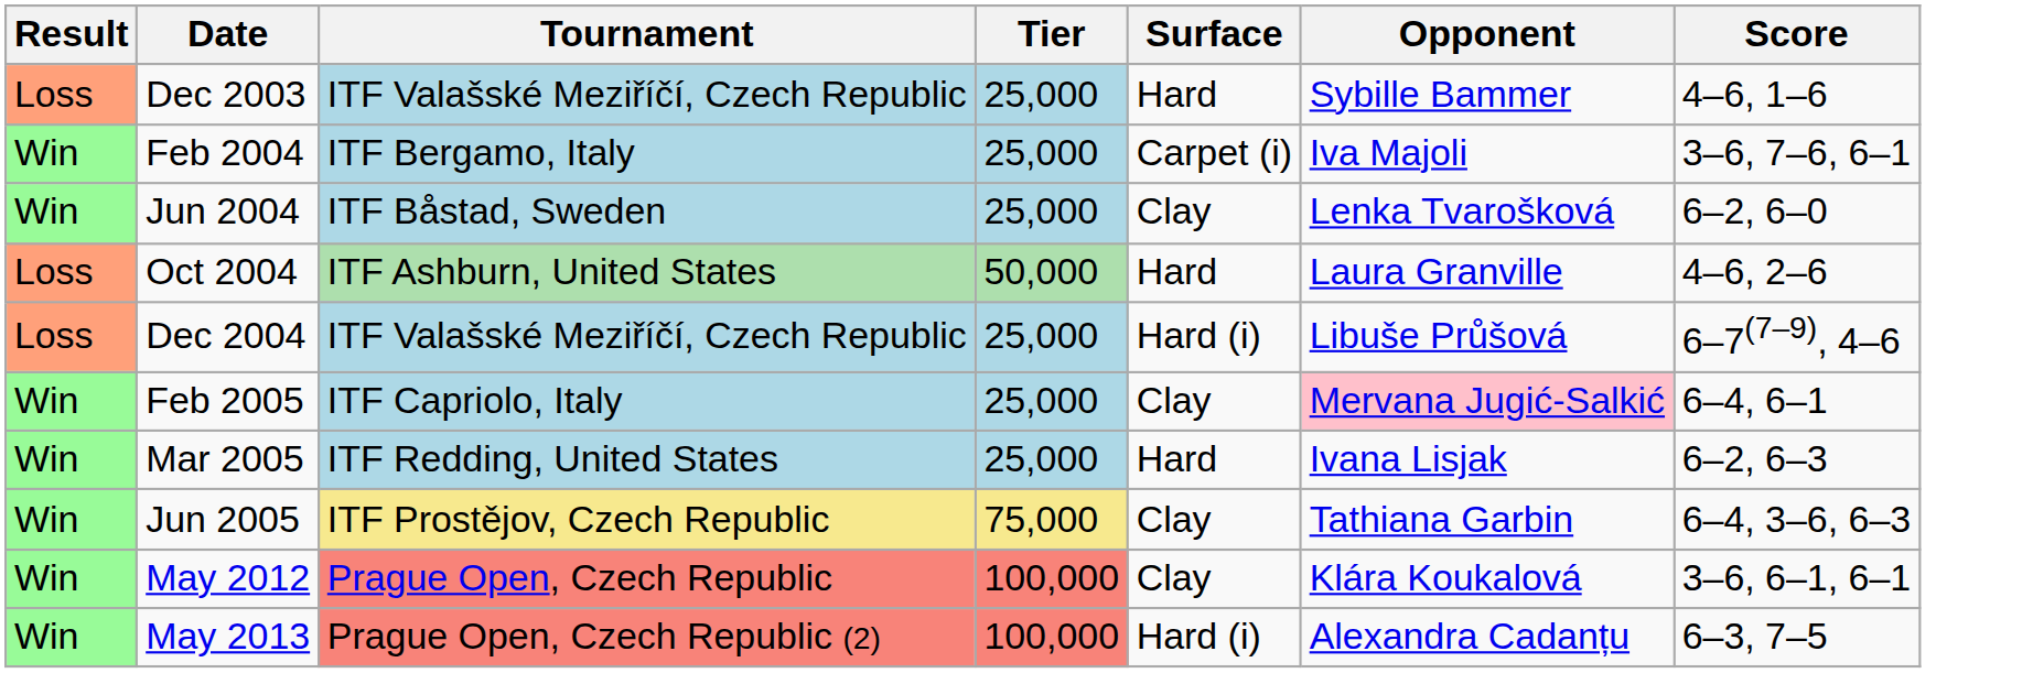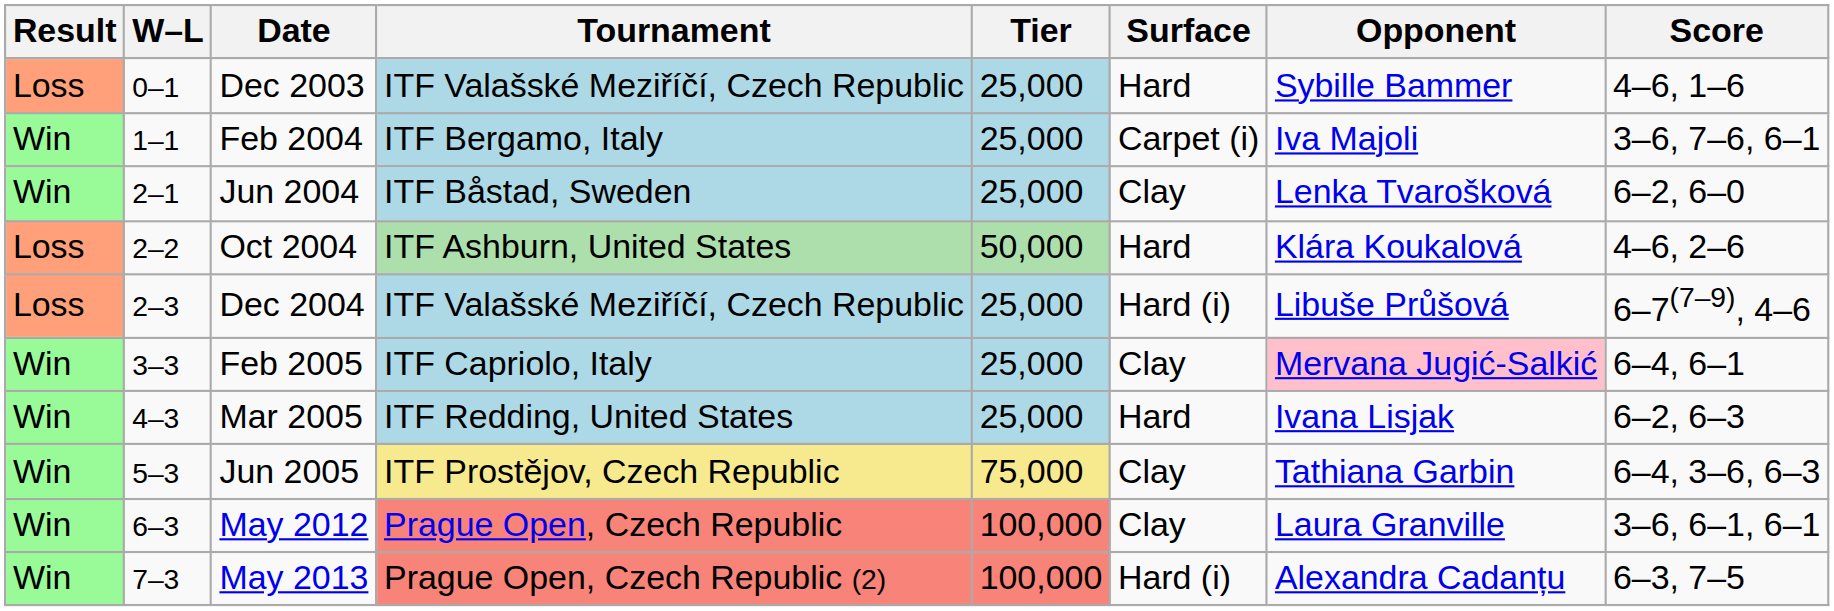+ column: W–L | 0–1 | 1–1 | 2–1 | 2–2 | 2–3 | 3–3 | 4–3 | 5–3 | 6–3 | 7–3
Oct 2004 | Opponent: Laura Granville -> Klára Koukalová
May 2012 | Opponent: Klára Koukalová -> Laura Granville
